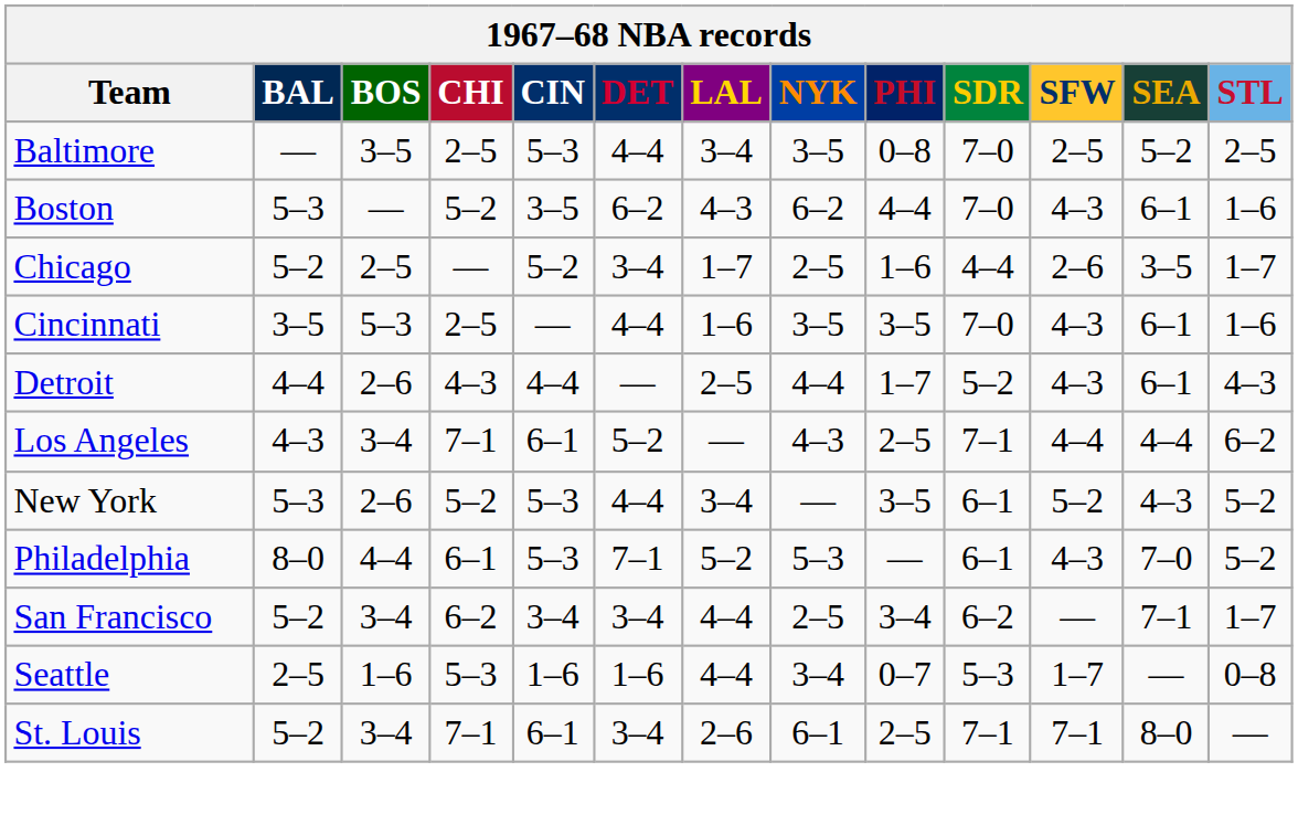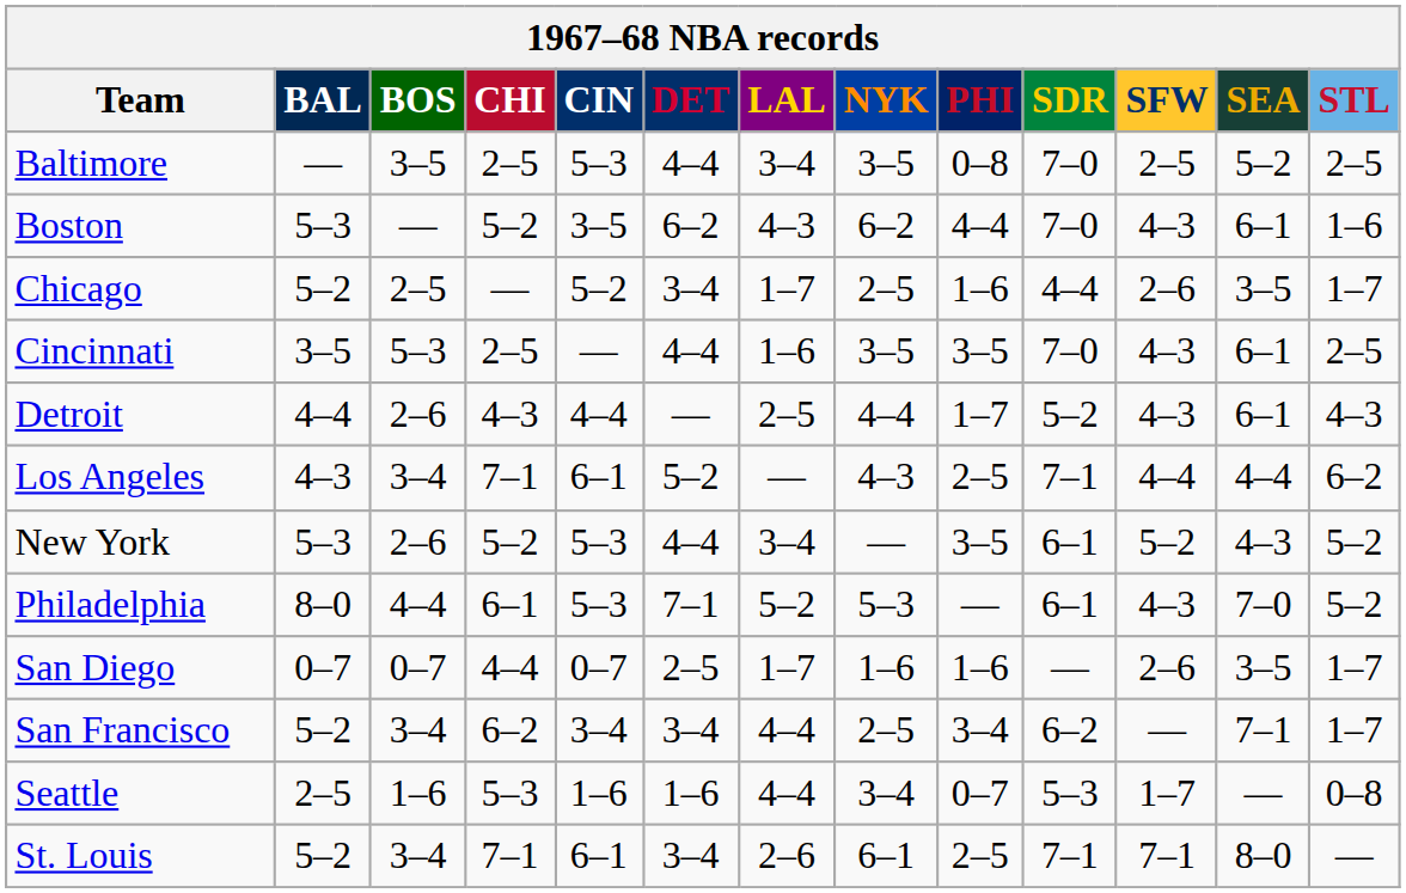Cincinnati | STL: 1–6 -> 2–5
+ row: San Diego | 0–7 | 0–7 | 4–4 | 0–7 | 2–5 | 1–7 | 1–6 | 1–6 | — | 2–6 | 3–5 | 1–7
